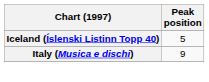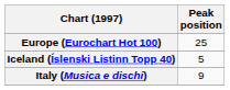+ row: Europe (Eurochart Hot 100) | 25
